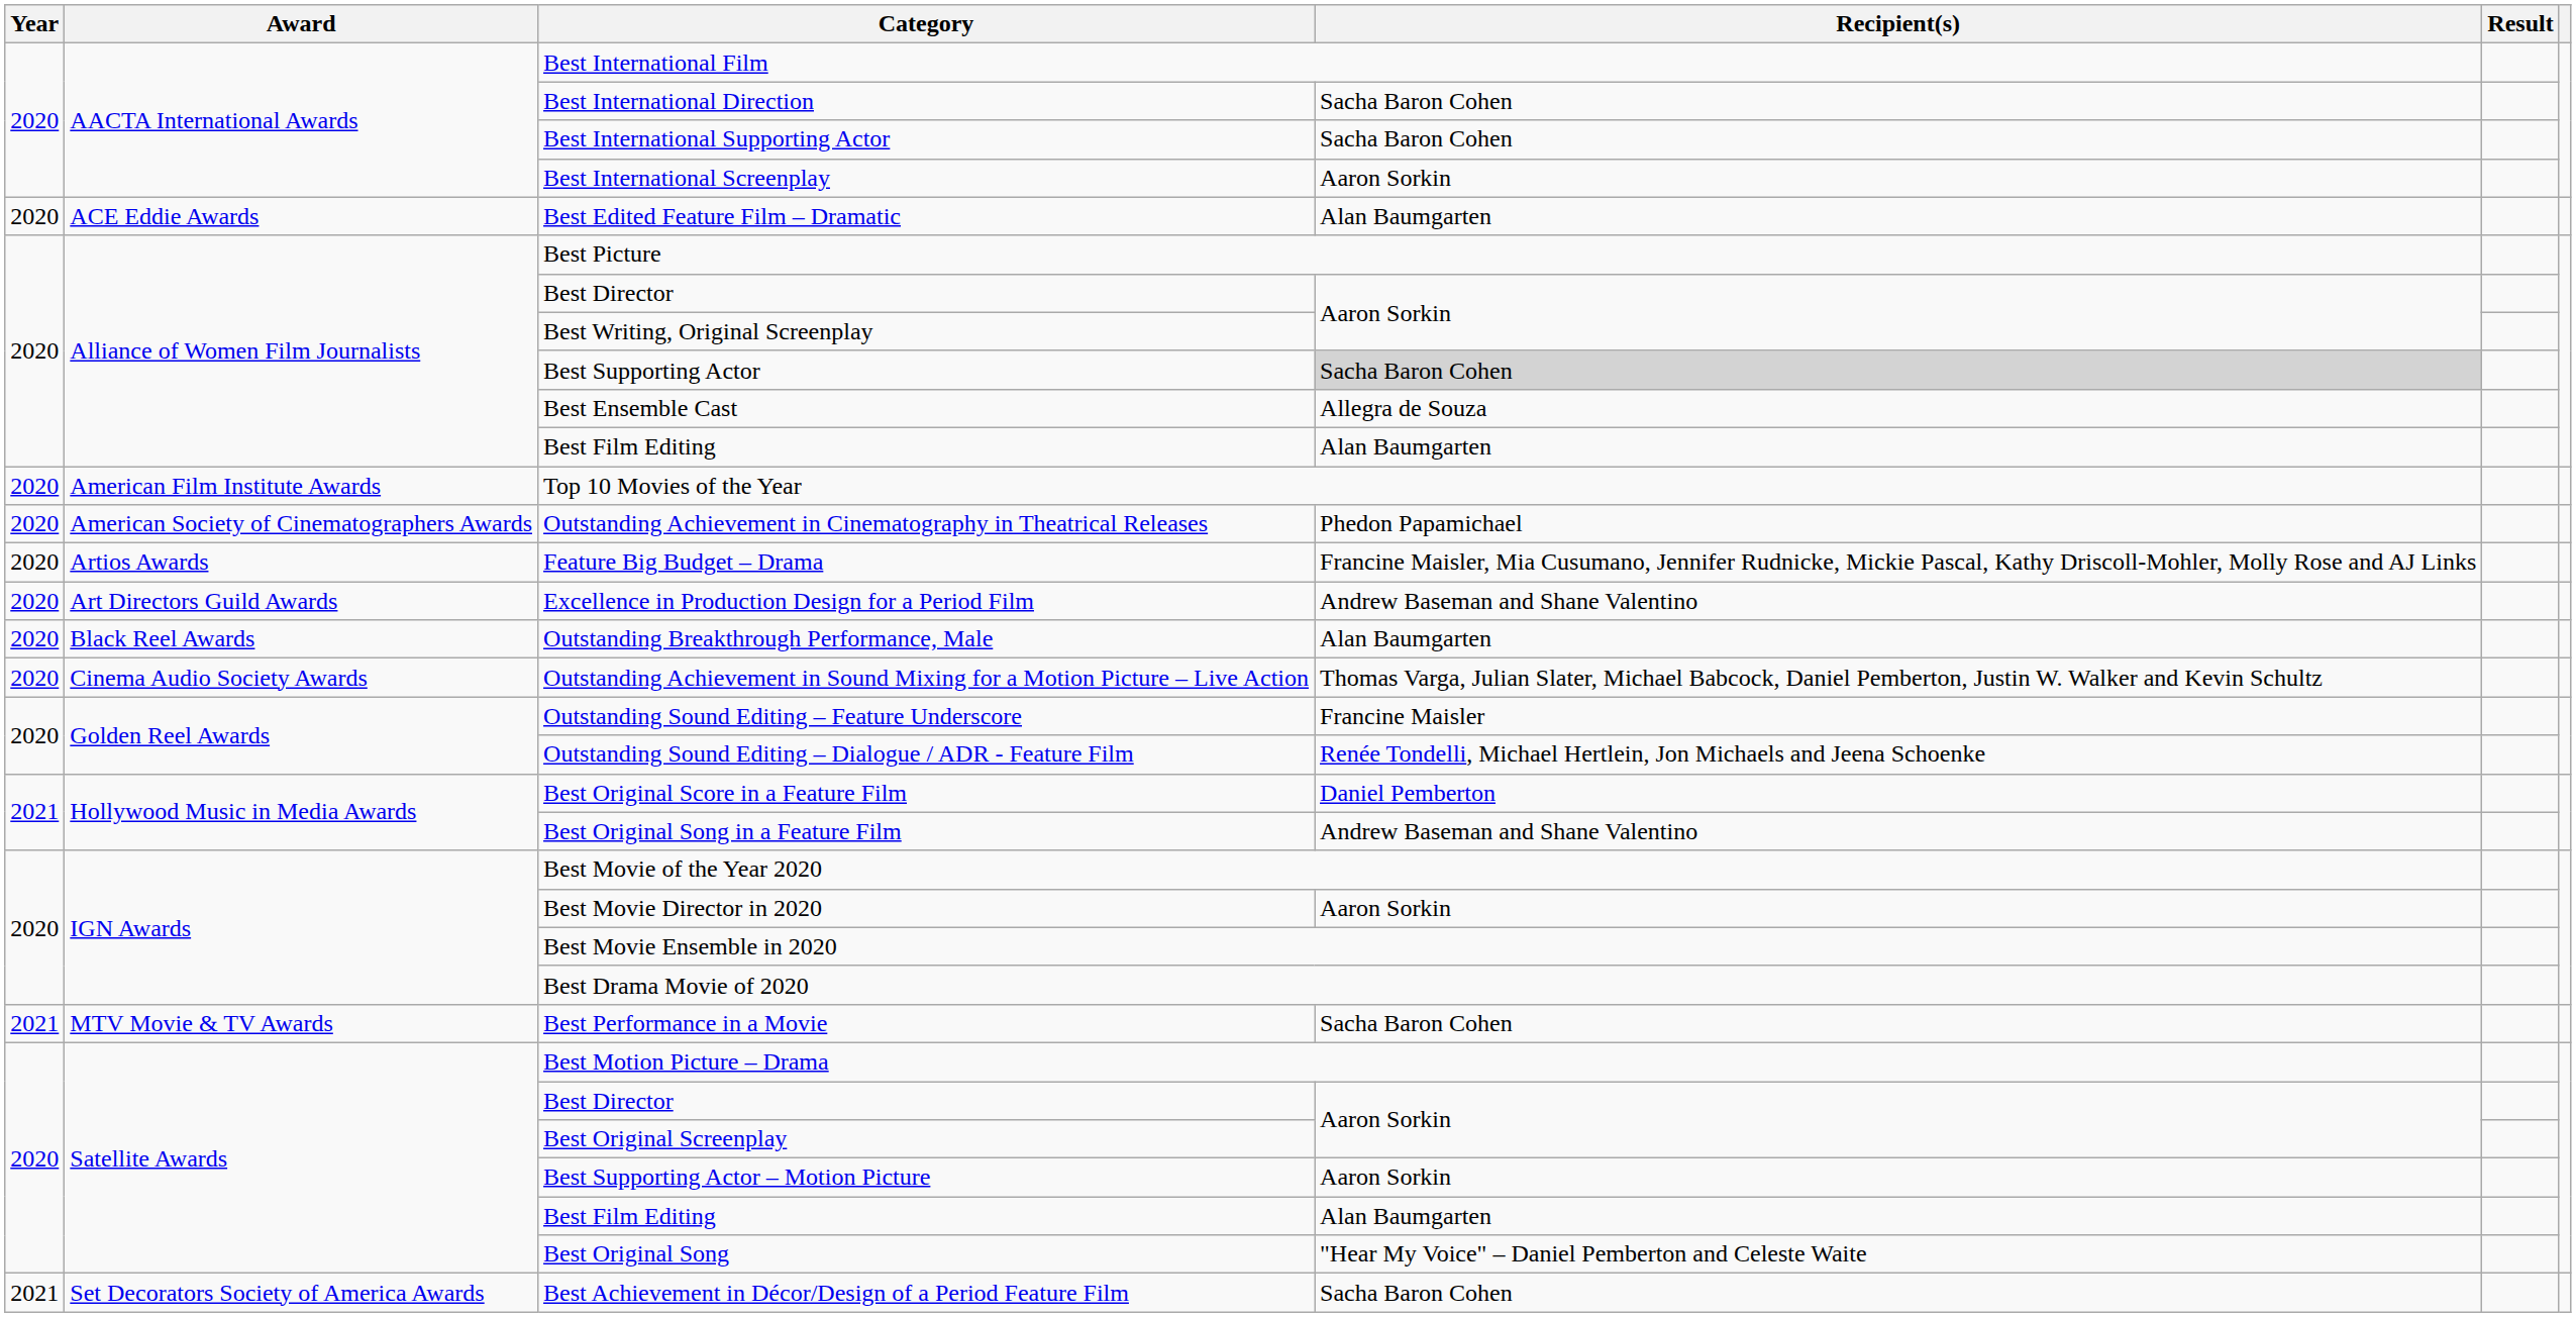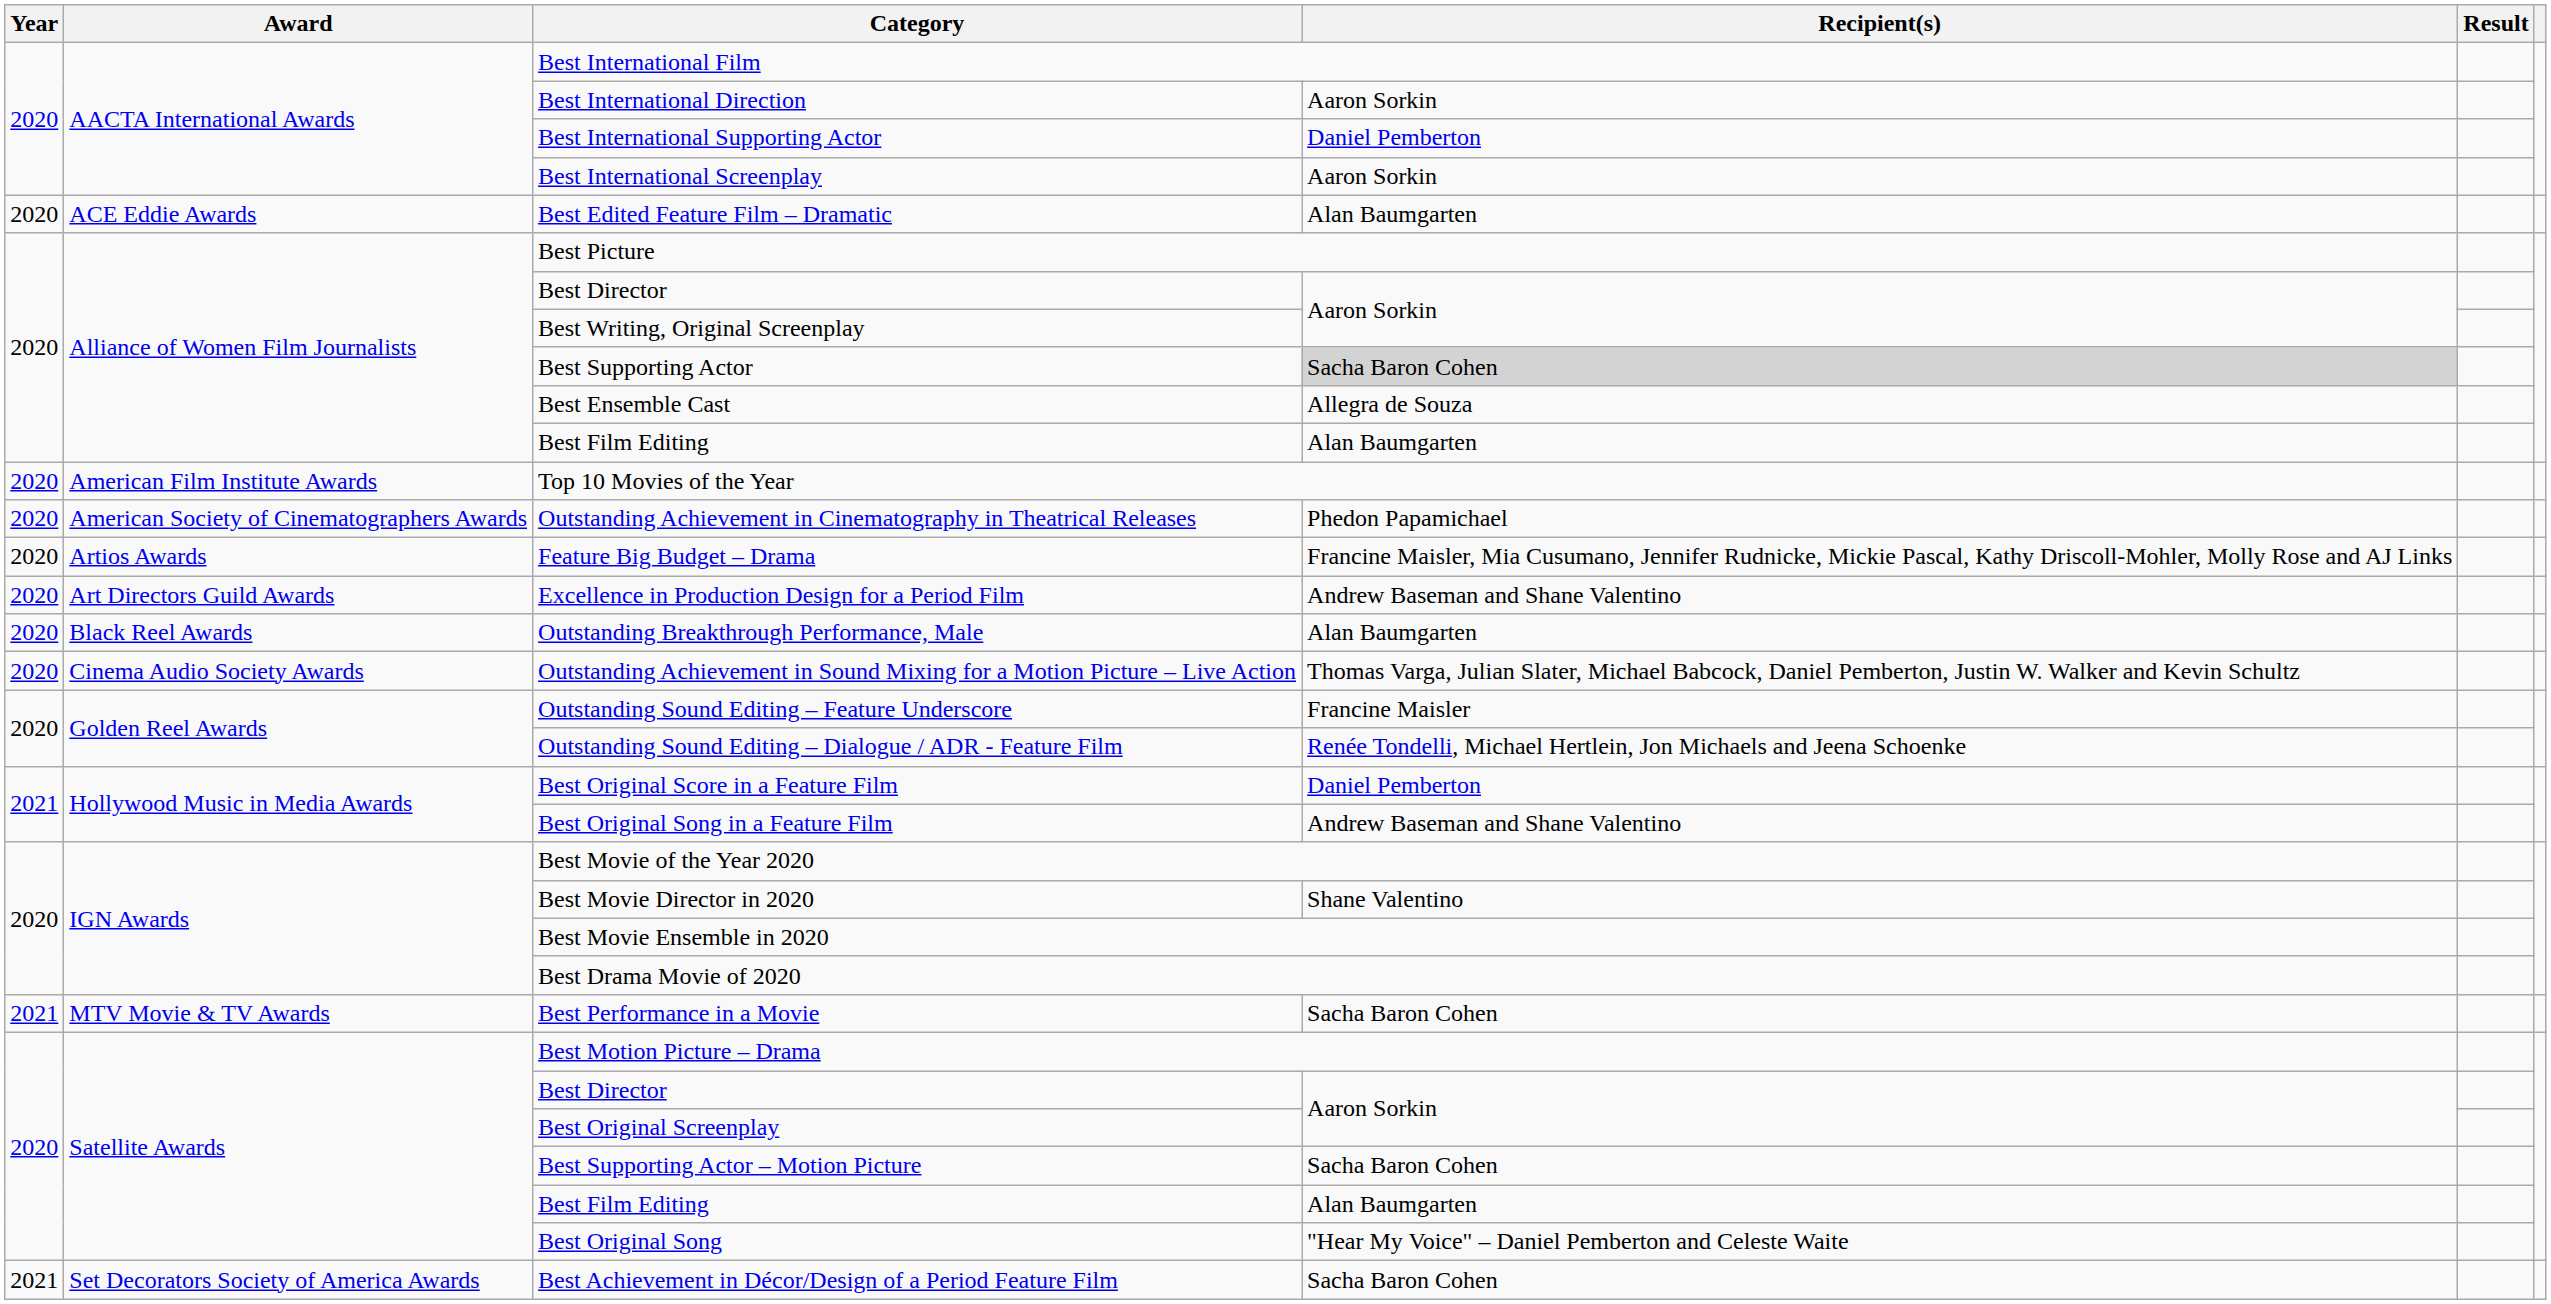Best International Direction | Recipient(s): Sacha Baron Cohen -> Aaron Sorkin
Best International Supporting Actor | Recipient(s): Sacha Baron Cohen -> Daniel Pemberton
Best Movie Director in 2020 | Recipient(s): Aaron Sorkin -> Shane Valentino
Best Supporting Actor – Motion Picture | Recipient(s): Aaron Sorkin -> Sacha Baron Cohen
